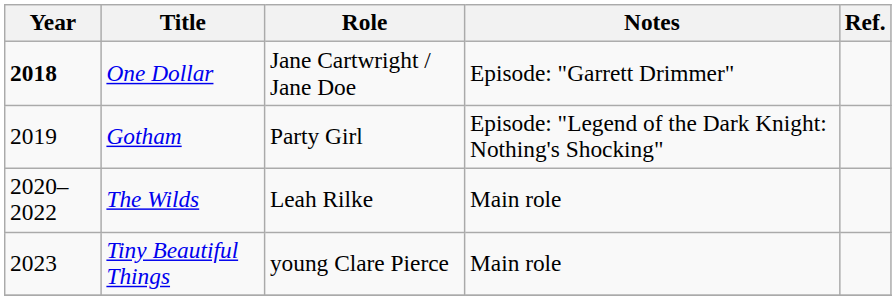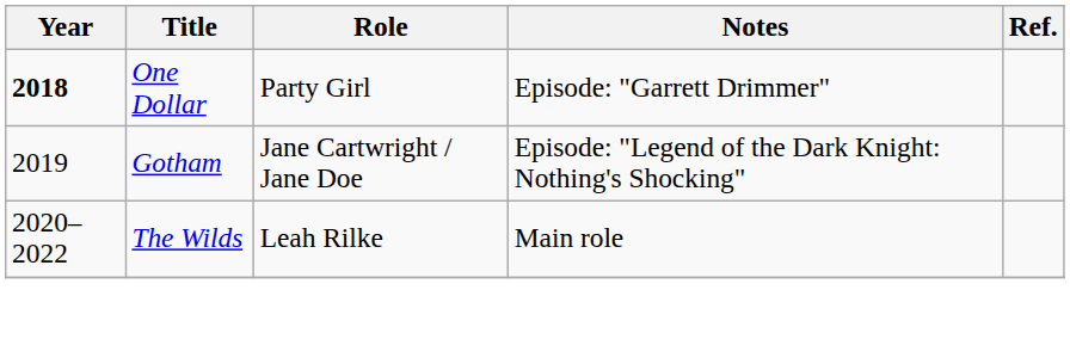One Dollar | Role: Jane Cartwright / Jane Doe -> Party Girl
Gotham | Role: Party Girl -> Jane Cartwright / Jane Doe
- row: 2023 | Tiny Beautiful Things | young Clare Pierce | Main role
